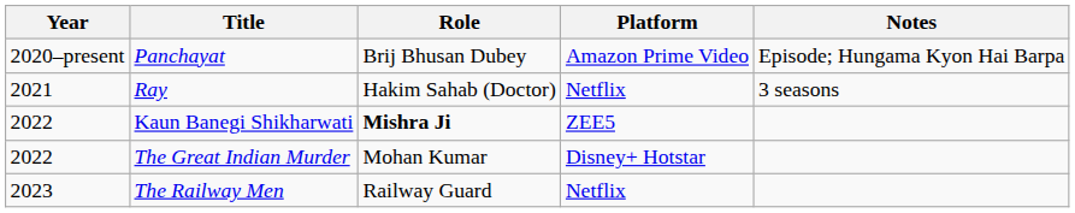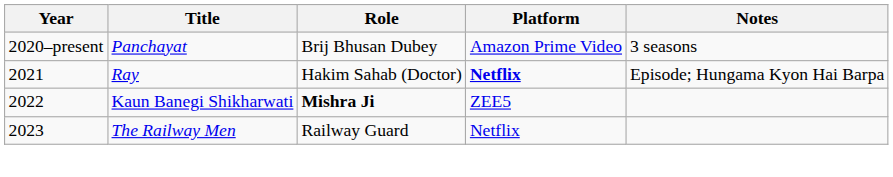Panchayat | Notes: Episode; Hungama Kyon Hai Barpa -> 3 seasons
Ray | Platform: normal -> bold
Ray | Notes: 3 seasons -> Episode; Hungama Kyon Hai Barpa
- row: 2022 | The Great Indian Murder | Mohan Kumar | Disney+ Hotstar
